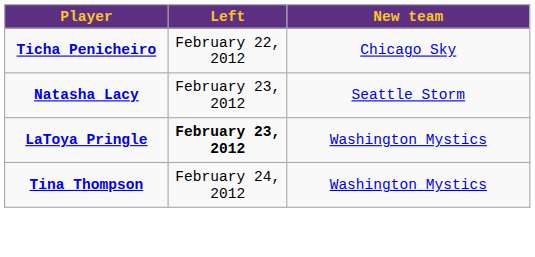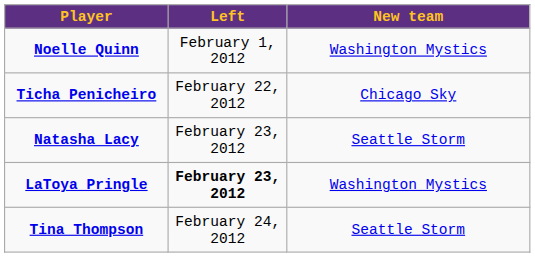+ row: Noelle Quinn | February 1, 2012 | Washington Mystics
Tina Thompson | New team: Washington Mystics -> Seattle Storm
